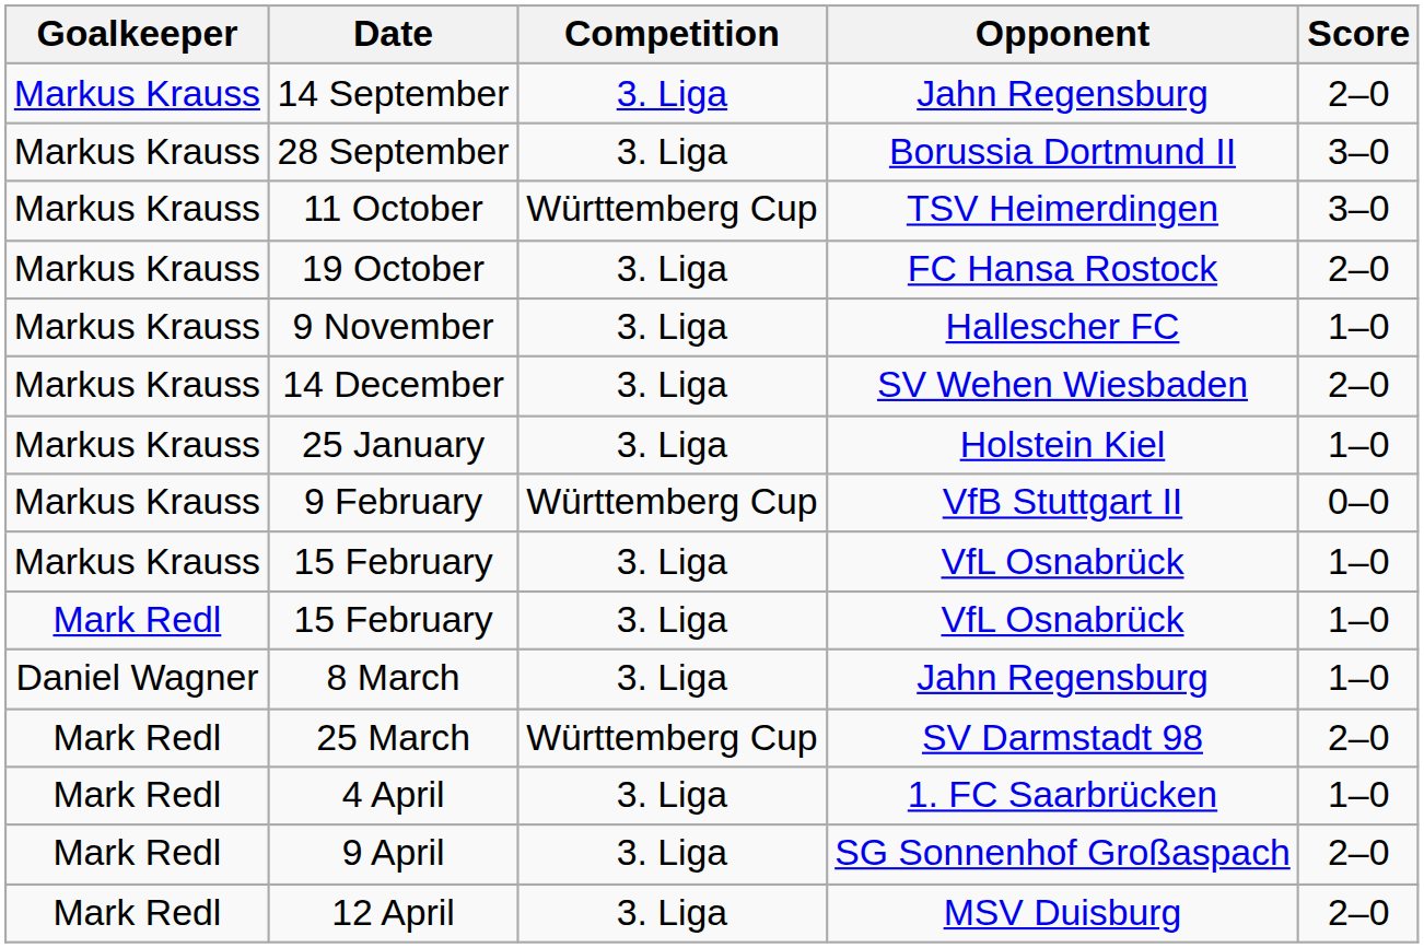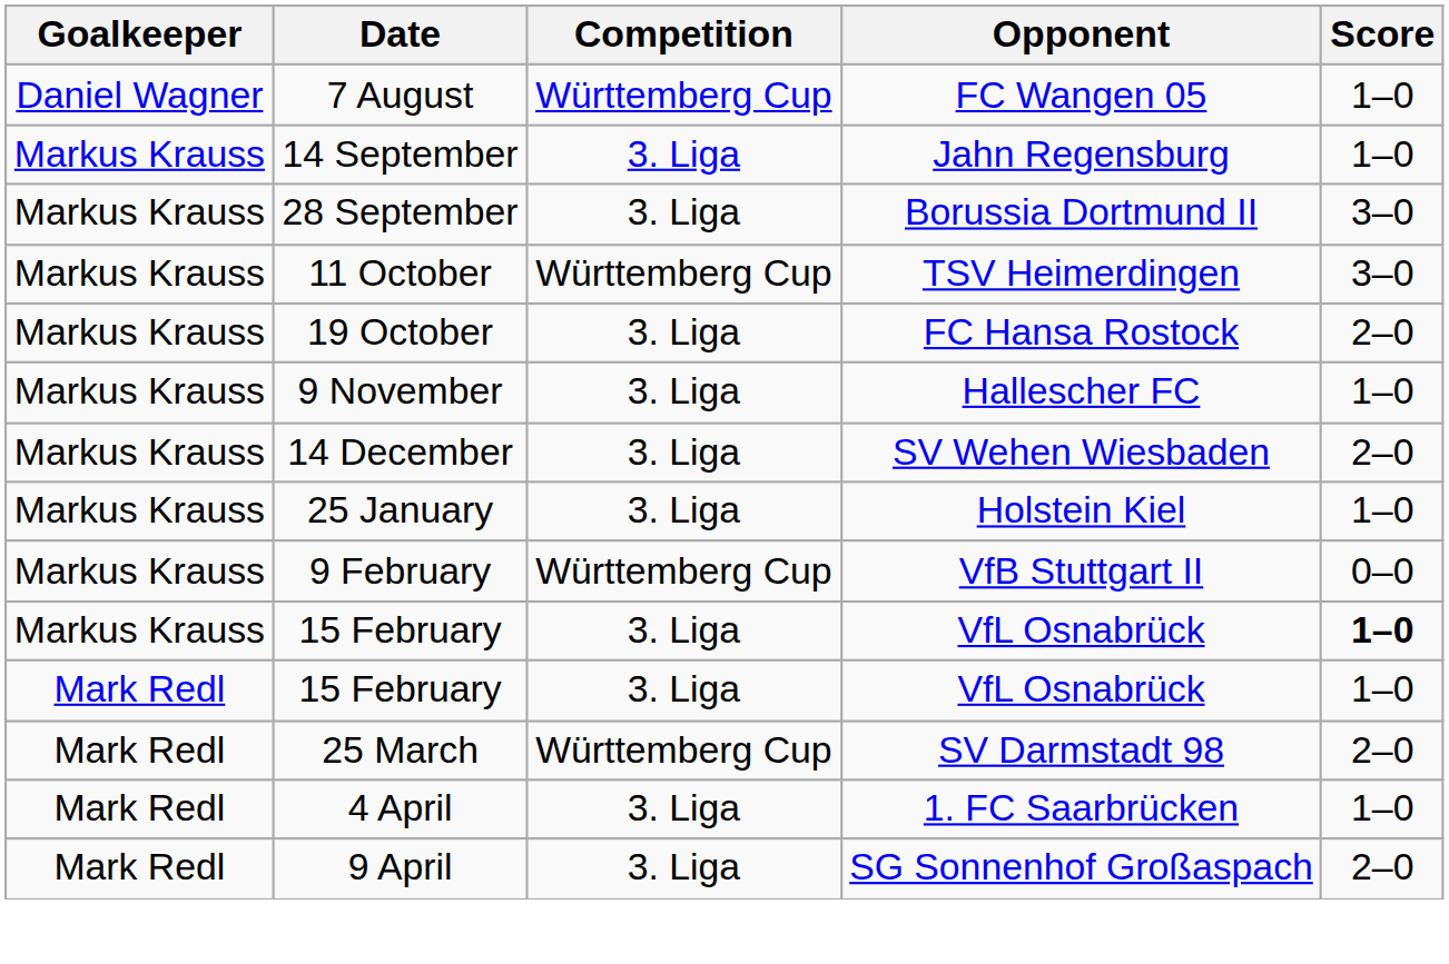+ row: Daniel Wagner | 7 August | Württemberg Cup | FC Wangen 05 | 1–0
14 September | Score: 2–0 -> 1–0
Markus Krauss / 15 February | Score: normal -> bold
- row: Daniel Wagner | 8 March | 3. Liga | Jahn Regensburg | 1–0
- row: Mark Redl | 12 April | 3. Liga | MSV Duisburg | 2–0
